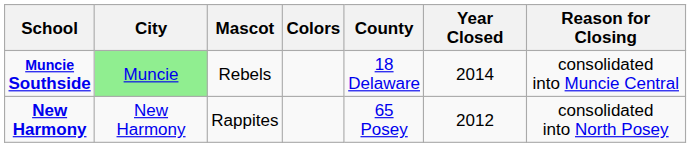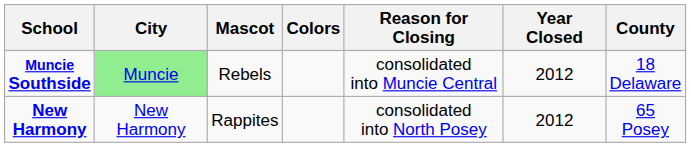columns swapped: County <-> Reason for Closing
Muncie Southside | Year Closed: 2014 -> 2012
